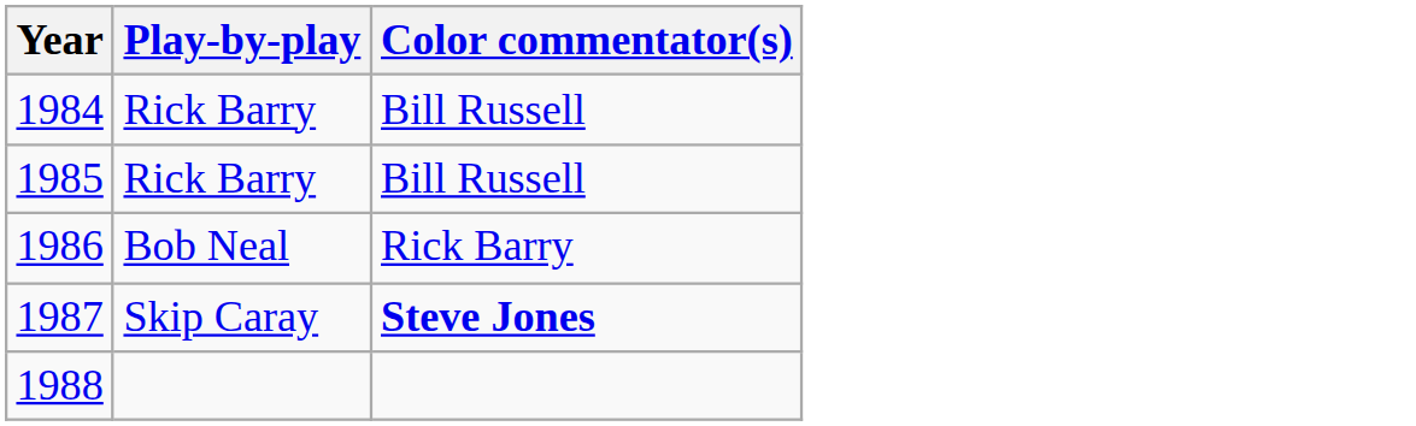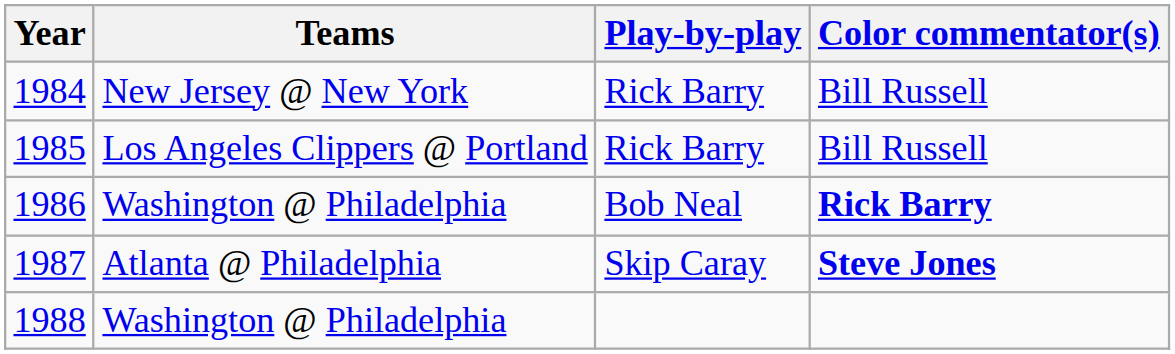+ column: Teams | New Jersey @ New York | Los Angeles Clippers @ Portland | Washington @ Philadelphia | Atlanta @ Philadelphia | Washington @ Philadelphia
1986 | Color commentator(s): normal -> bold
